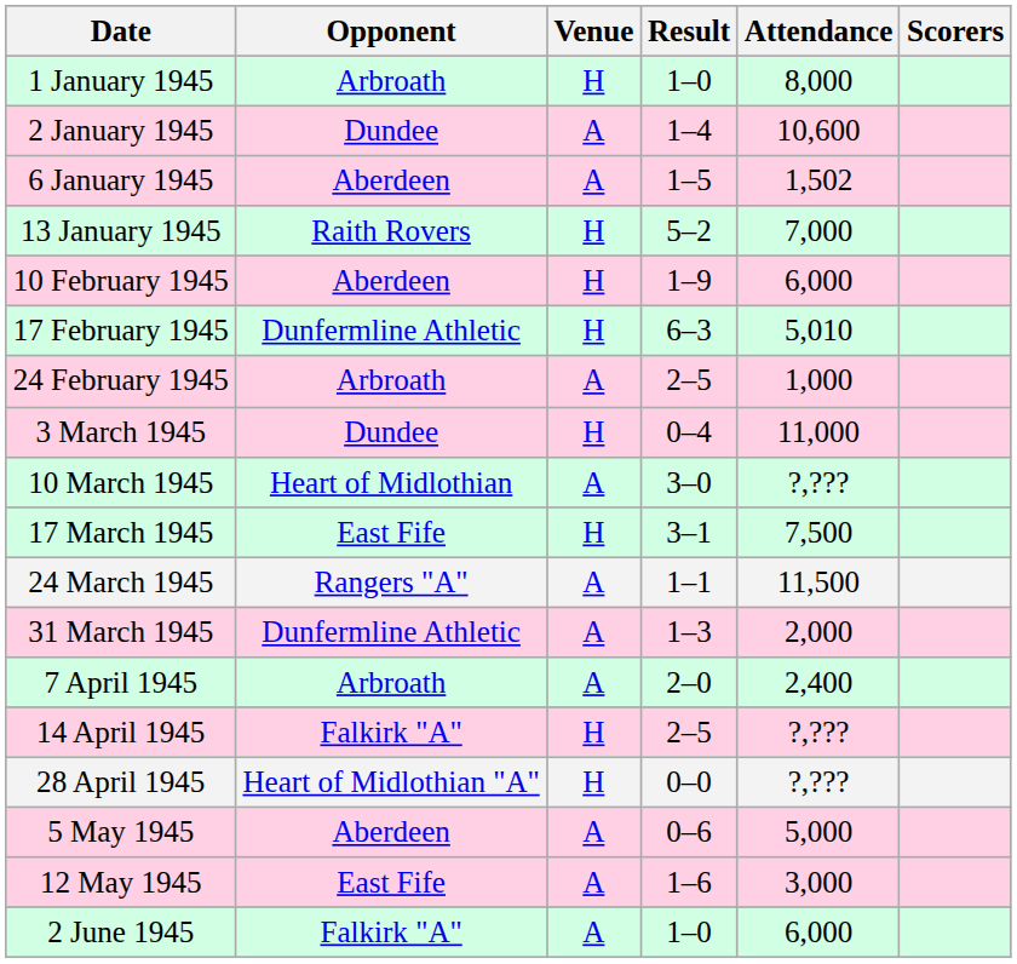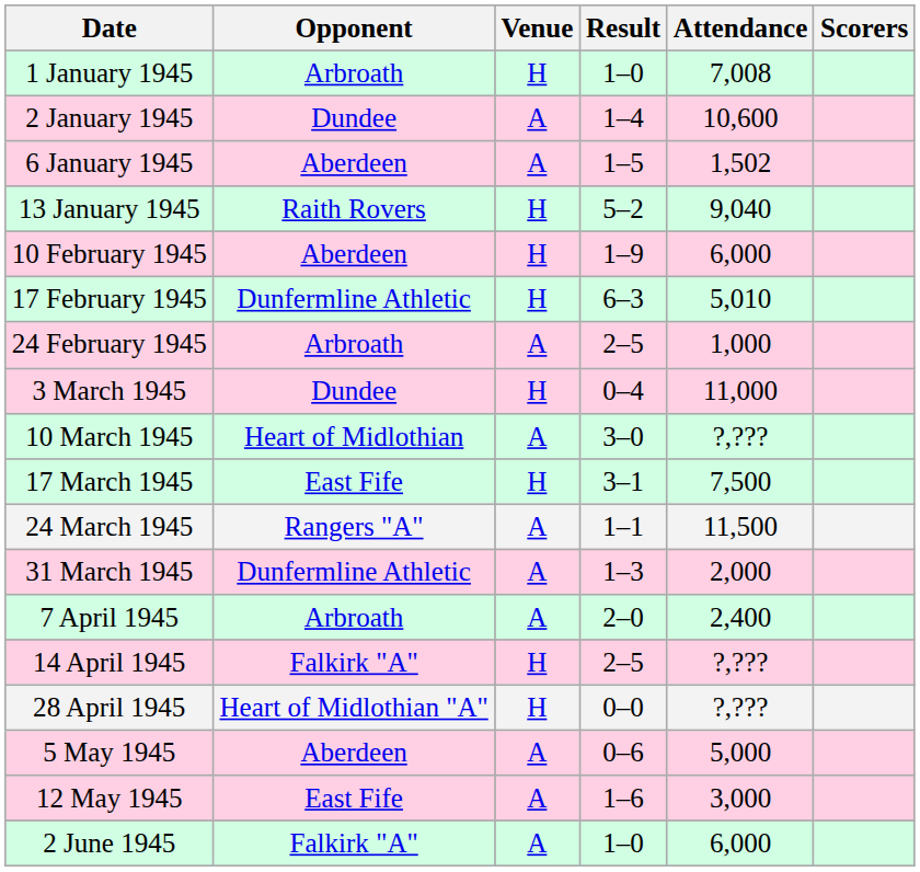1 January 1945 | Attendance: 8,000 -> 7,008
13 January 1945 | Attendance: 7,000 -> 9,040
